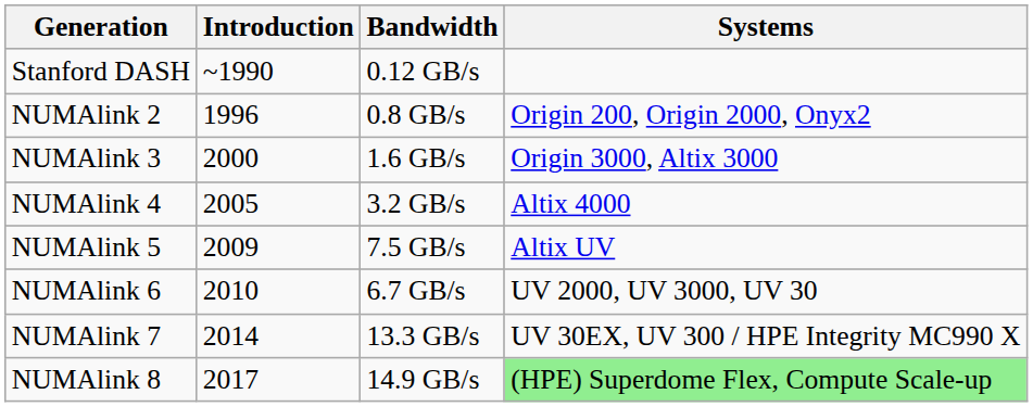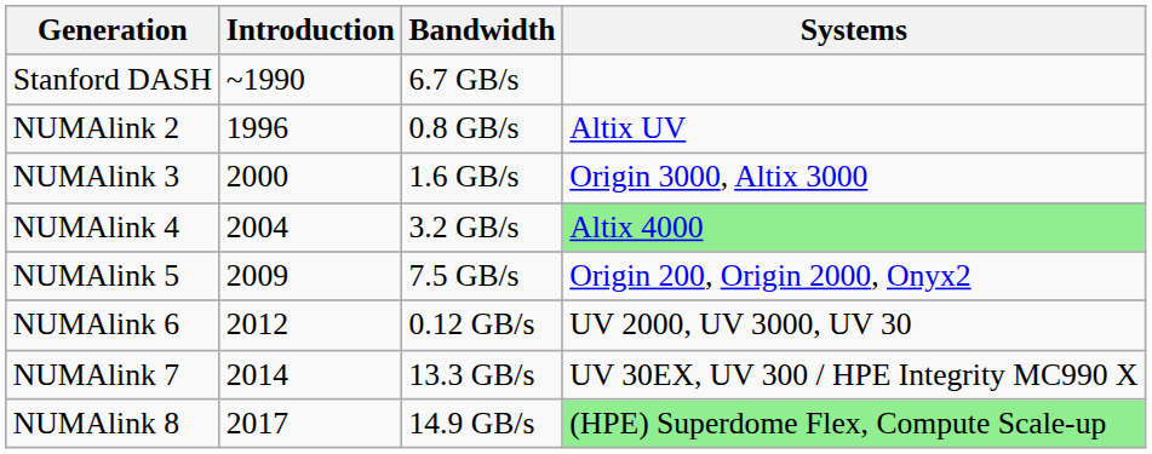Stanford DASH | Bandwidth: 0.12 GB/s -> 6.7 GB/s
NUMAlink 2 | Systems: Origin 200, Origin 2000, Onyx2 -> Altix UV
NUMAlink 4 | Introduction: 2005 -> 2004
NUMAlink 4 | Systems: no background -> lightgreen background
NUMAlink 5 | Systems: Altix UV -> Origin 200, Origin 2000, Onyx2
NUMAlink 6 | Introduction: 2010 -> 2012
NUMAlink 6 | Bandwidth: 6.7 GB/s -> 0.12 GB/s
